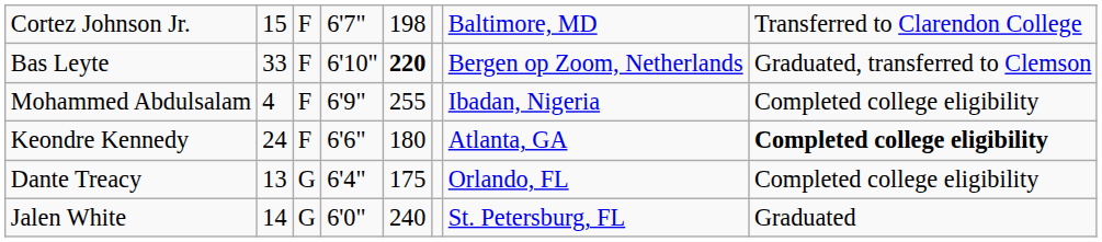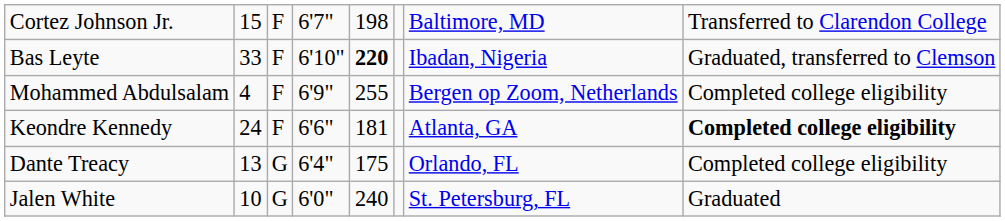Bas Leyte | column 7: Bergen op Zoom, Netherlands -> Ibadan, Nigeria
Mohammed Abdulsalam | column 7: Ibadan, Nigeria -> Bergen op Zoom, Netherlands
Keondre Kennedy | column 5: 180 -> 181
Jalen White | column 2: 14 -> 10
